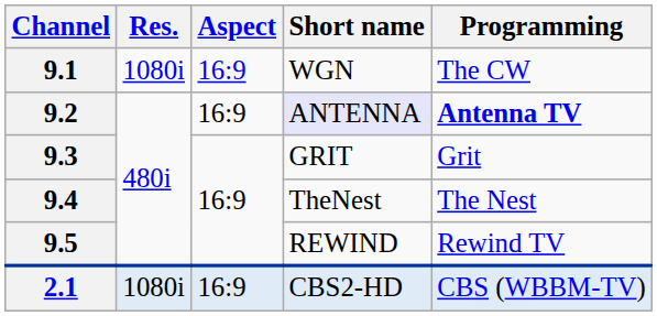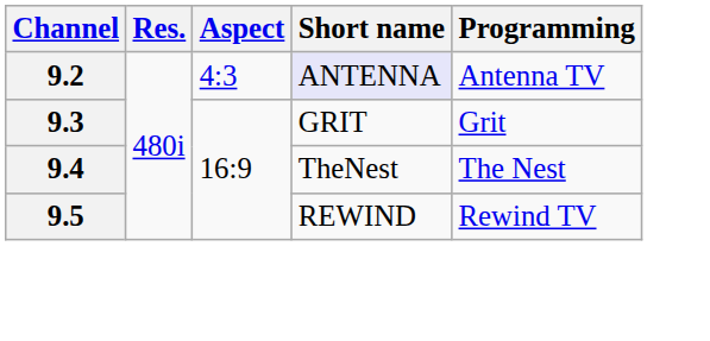- row: 9.1 | 1080i | 16:9 | WGN | The CW
9.2 | Aspect: 16:9 -> 4:3
9.2 | Programming: bold -> normal
- row: 2.1 | 1080i | 16:9 | CBS2-HD | CBS (WBBM-TV)
